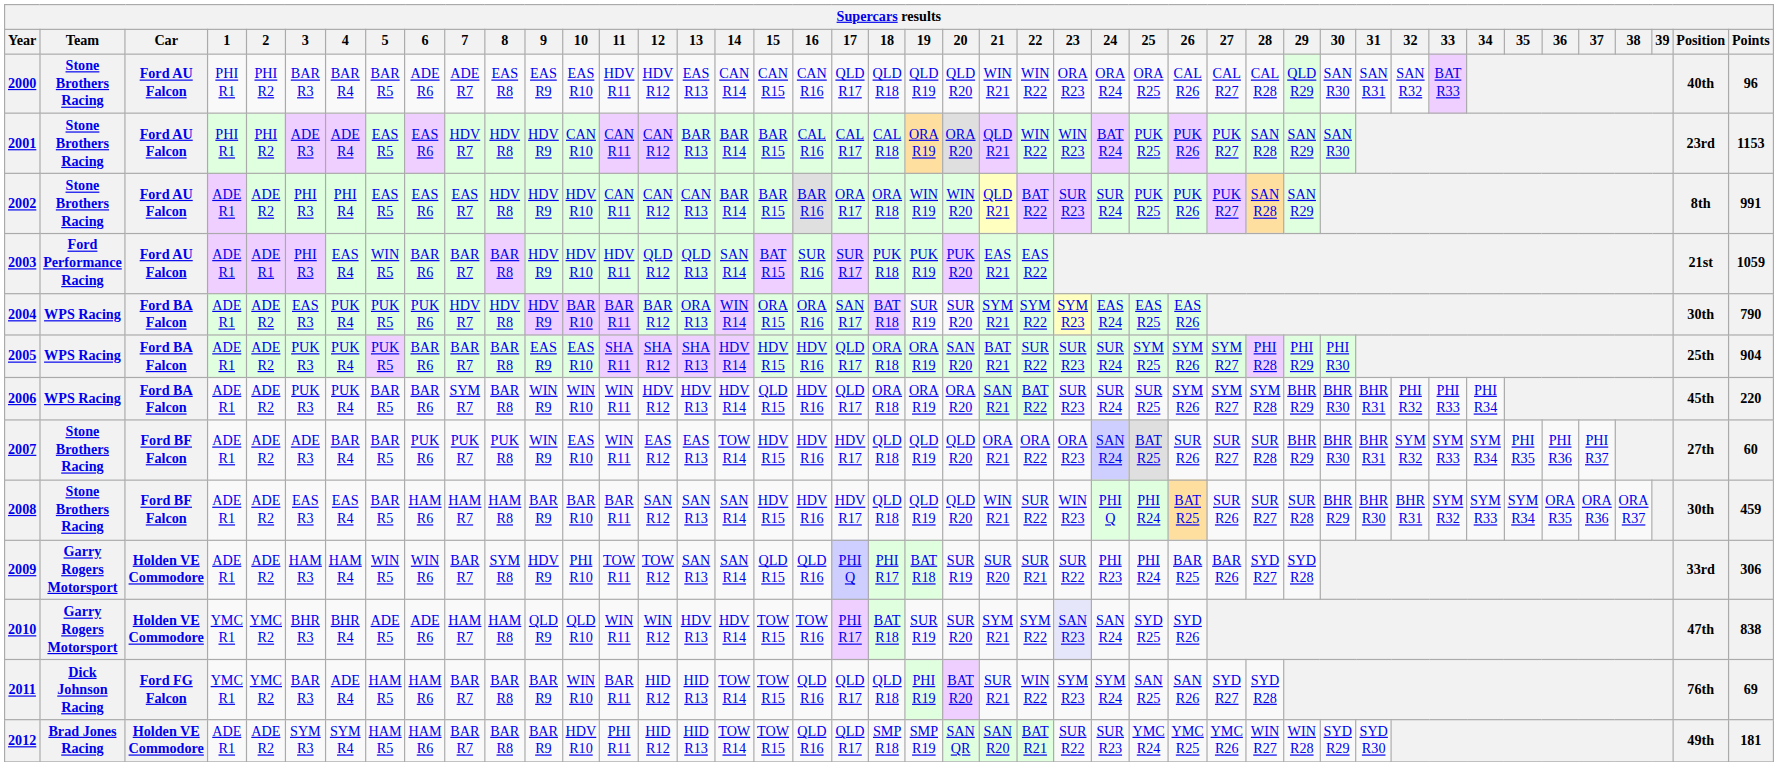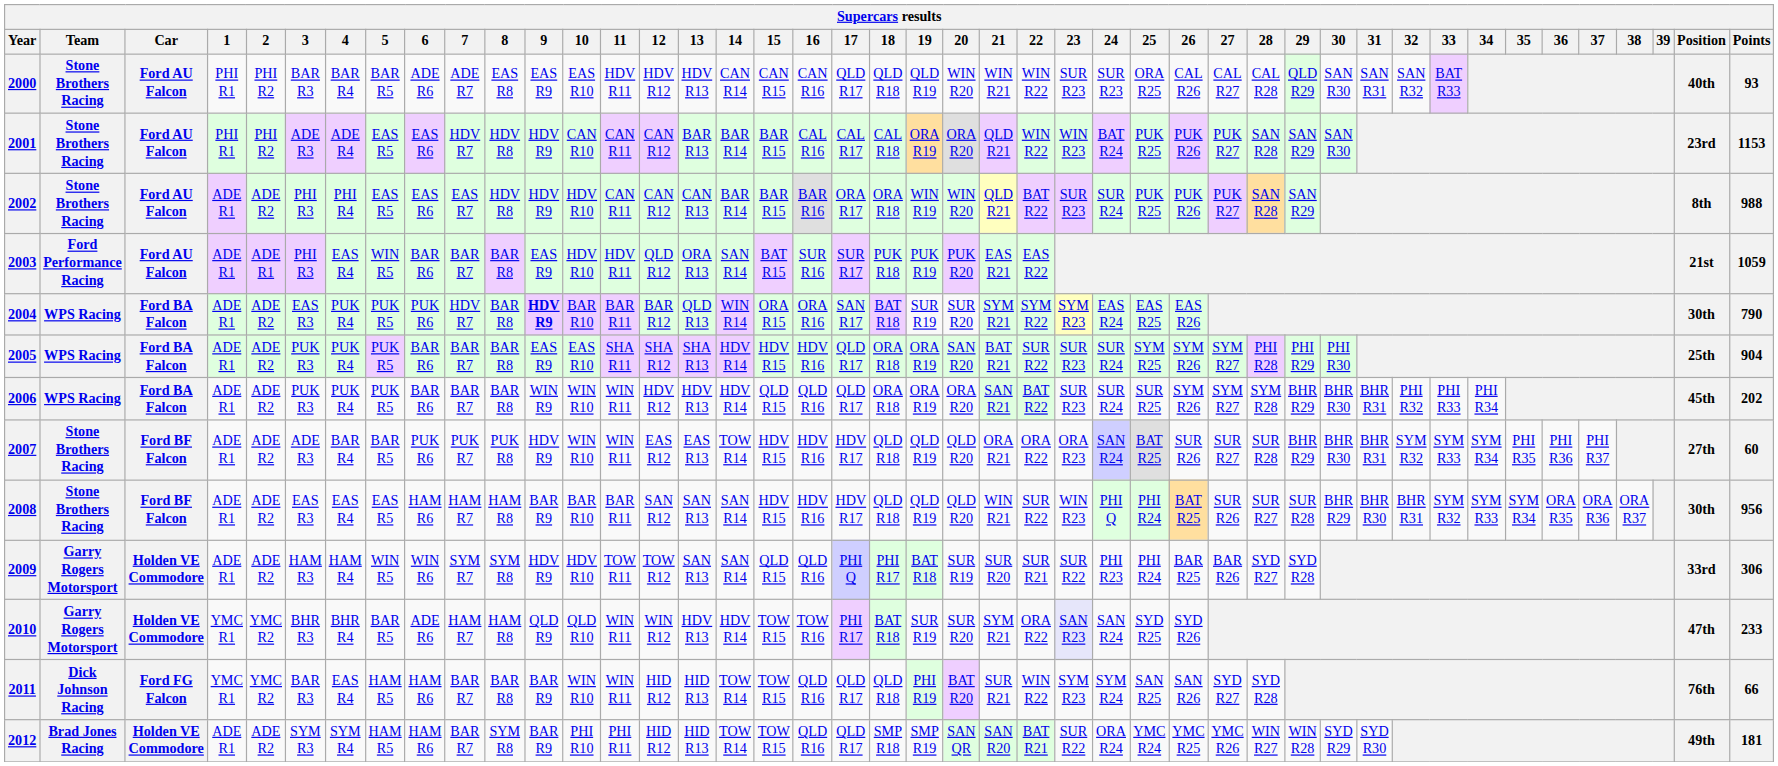2000 | 13: EAS R13 -> HDV R13
2000 | 20: QLD R20 -> WIN R20
2000 | 23: ORA R23 -> SUR R23
2000 | 24: ORA R24 -> SUR R23
2000 | Points: 96 -> 93
2002 | Points: 991 -> 988
2003 | 9: HDV R9 -> EAS R9
2003 | 13: QLD R13 -> ORA R13
2004 | 8: HDV R8 -> BAR R8
2004 | 9: normal -> bold
2004 | 13: ORA R13 -> QLD R13
2006 | 5: BAR R5 -> PUK R5
2006 | 7: SYM R7 -> BAR R7
2006 | 16: HDV R16 -> QLD R16
2006 | Points: 220 -> 202
2007 | 9: WIN R9 -> HDV R9
2007 | 10: EAS R10 -> WIN R10
2008 | 5: BAR R5 -> EAS R5
2008 | Points: 459 -> 956
2009 | 7: BAR R7 -> SYM R7
2009 | 10: PHI R10 -> HDV R10
2010 | 5: ADE R5 -> BAR R5
2010 | 22: SYM R22 -> ORA R22
2010 | Points: 838 -> 233
2011 | 4: ADE R4 -> EAS R4
2011 | 11: BAR R11 -> WIN R11
2011 | Points: 69 -> 66
2012 | 8: BAR R8 -> SYM R8
2012 | 10: HDV R10 -> PHI R10
2012 | 24: SUR R23 -> ORA R24
